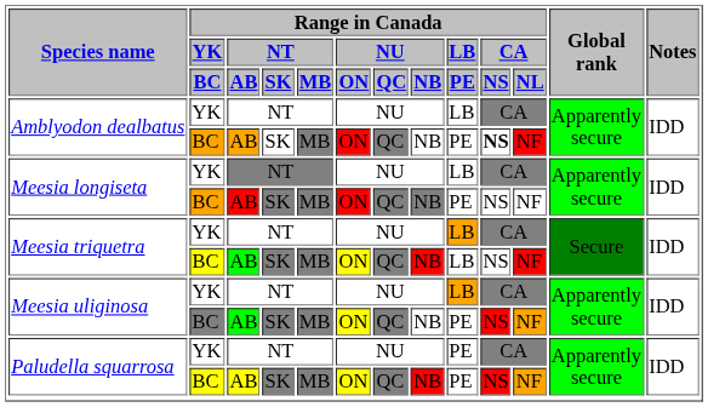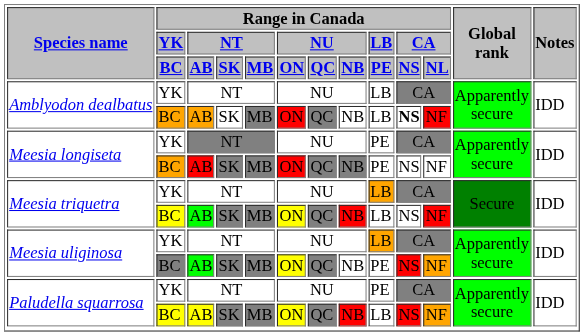Amblyodon dealbatus / BC | Range in Canada / LB / PE: PE -> LB
Meesia longiseta / YK | Range in Canada / LB / PE: LB -> PE
Paludella squarrosa / BC | Range in Canada / LB / PE: PE -> LB
